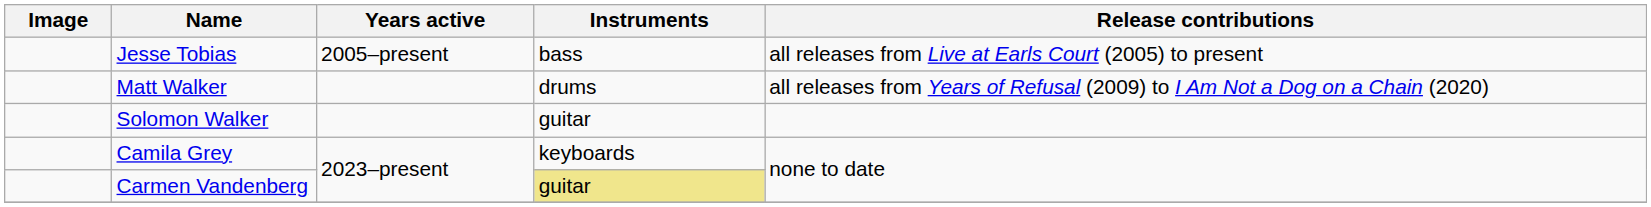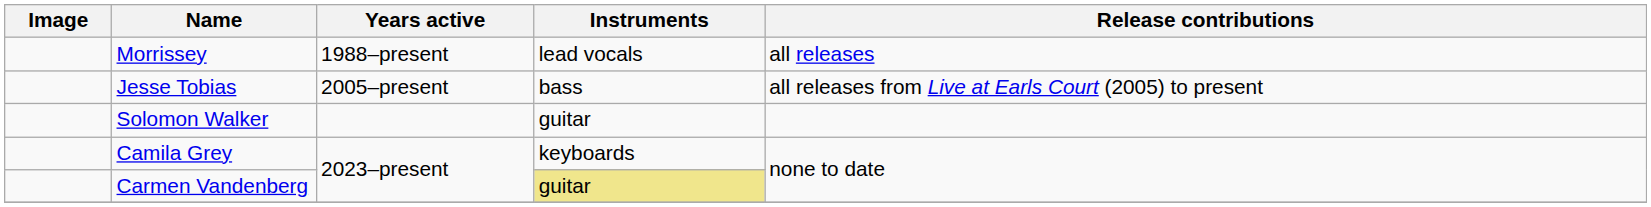+ row: Morrissey | 1988–present | lead vocals | all releases
- row: Matt Walker | drums | all releases from Years of Refusal (2009) to I Am Not a Dog on a Chain (2020)
